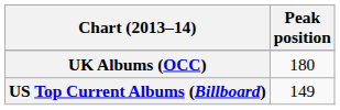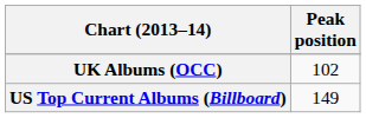UK Albums (OCC) | Peak position: 180 -> 102
